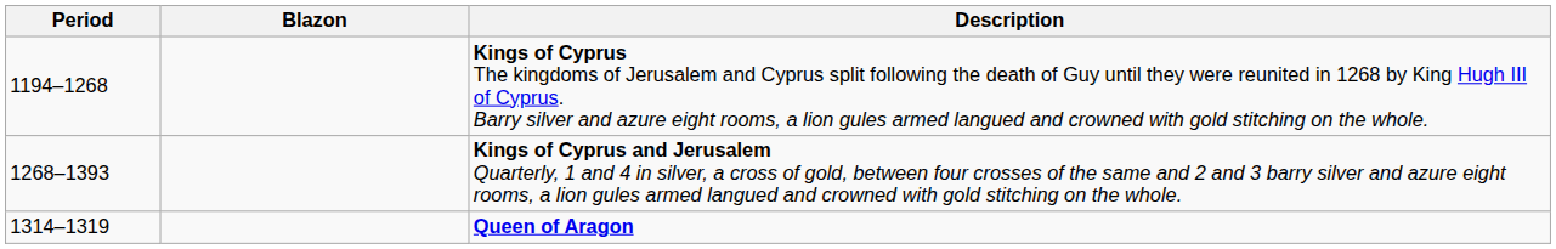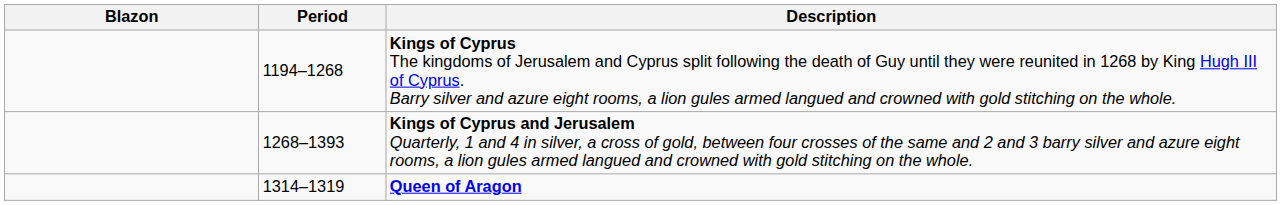columns swapped: Blazon <-> Period
